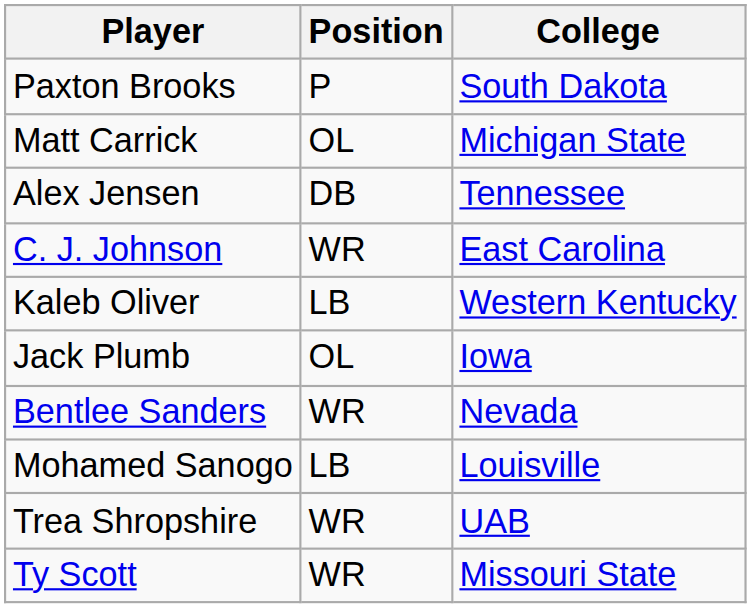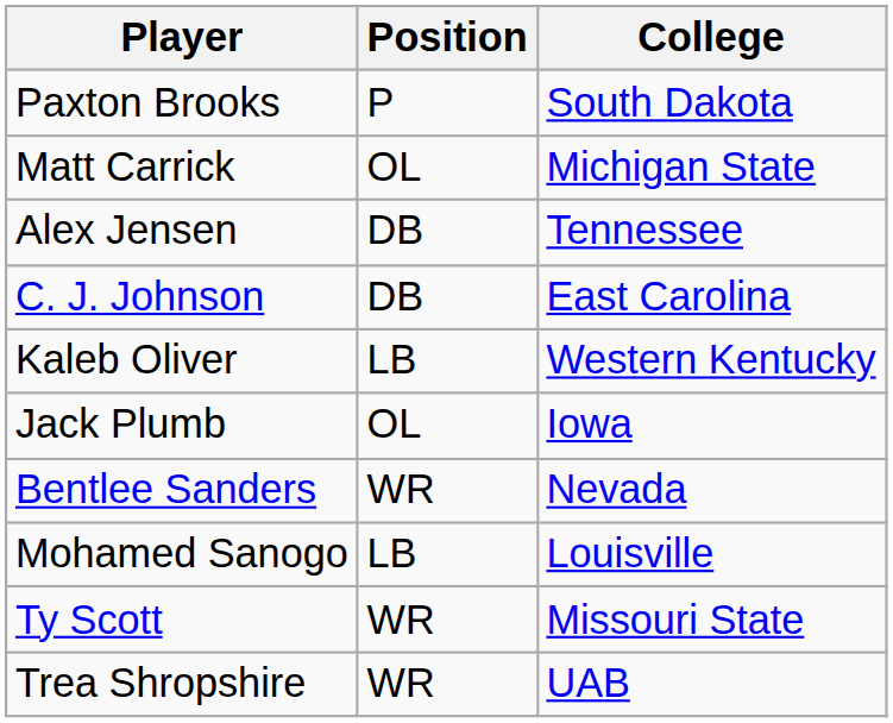C. J. Johnson | Position: WR -> DB
rows swapped: Ty Scott <-> Trea Shropshire
